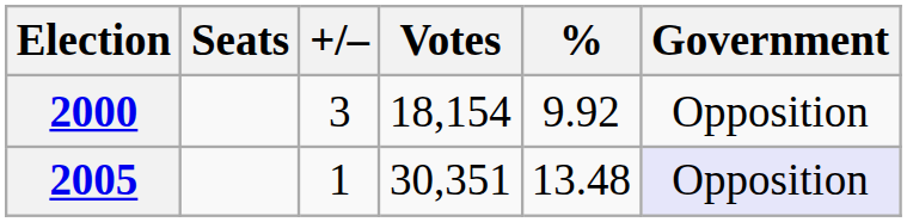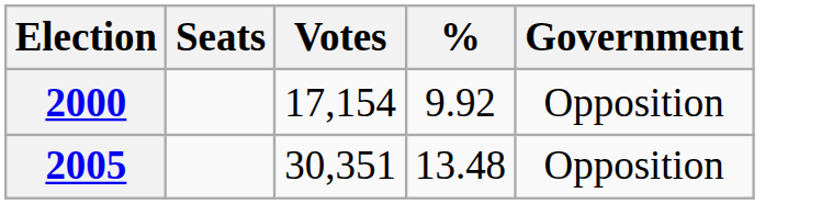- column: +/– | 3 | 1
2000 | Votes: 18,154 -> 17,154
2005 | Government: lavender background -> no background
